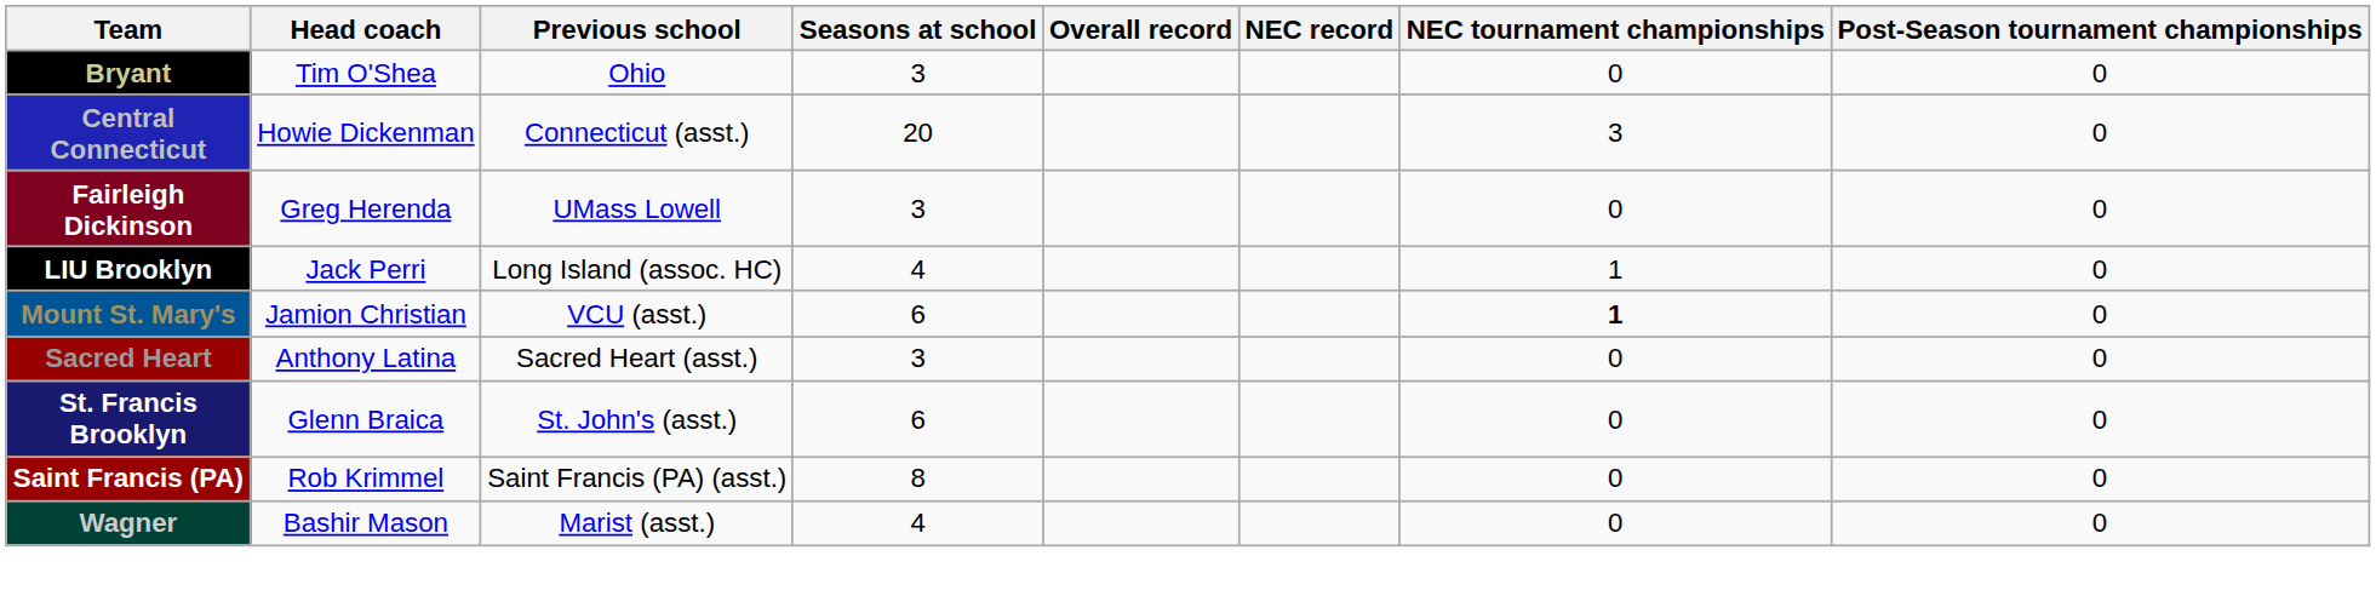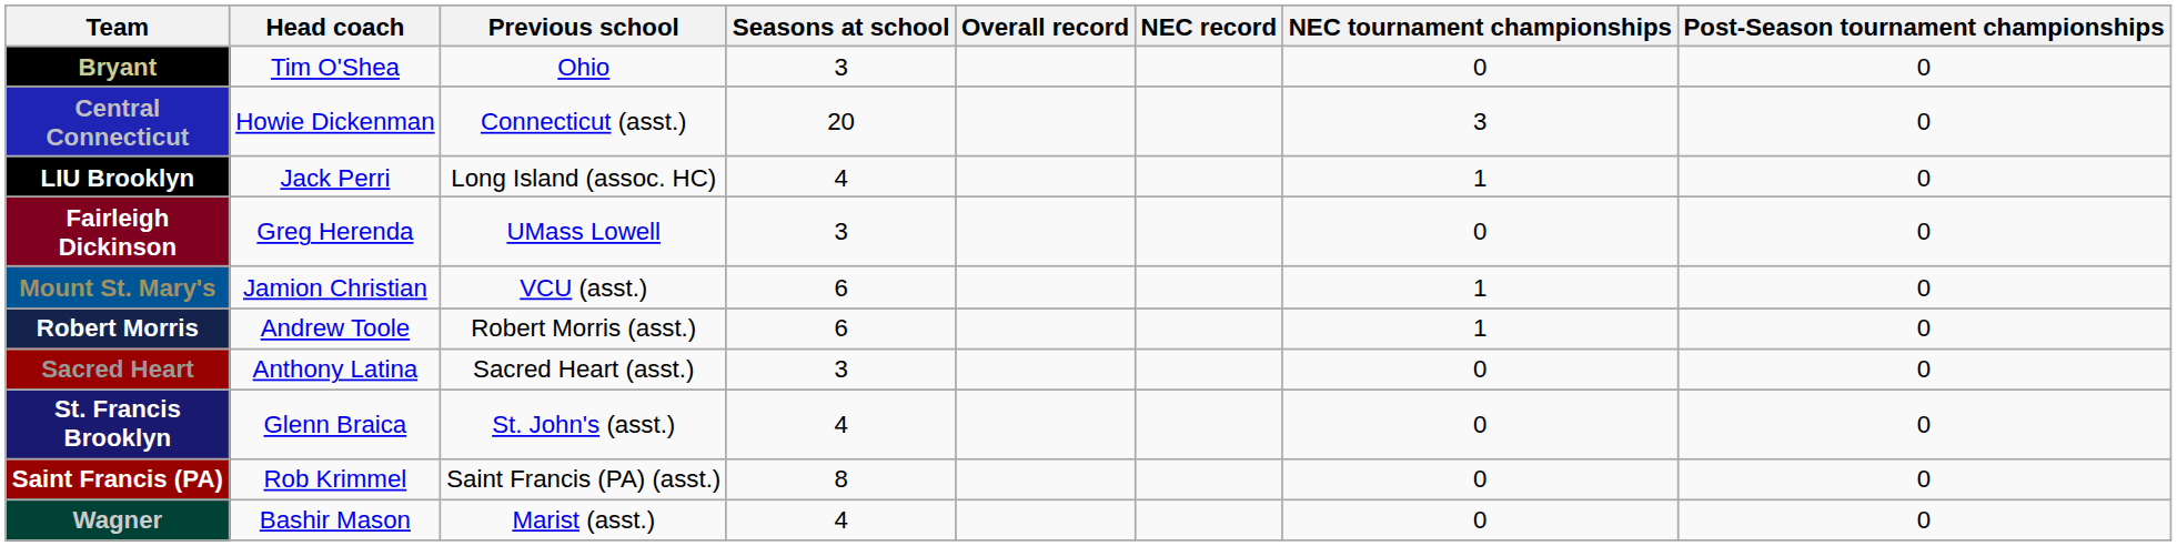rows swapped: Fairleigh Dickinson <-> LIU Brooklyn
Mount St. Mary's | NEC tournament championships: bold -> normal
+ row: Robert Morris | Andrew Toole | Robert Morris (asst.) | 6 | 1 | 0
St. Francis Brooklyn | Seasons at school: 6 -> 4
